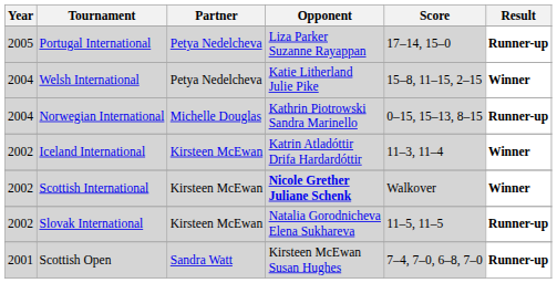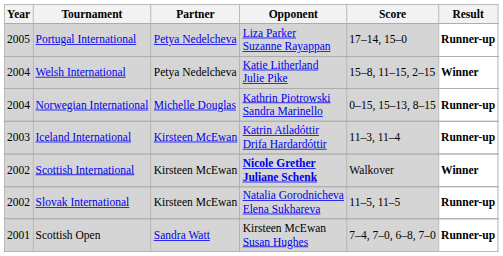Iceland International | Year: 2002 -> 2003
Iceland International | Result: Winner -> Runner-up
